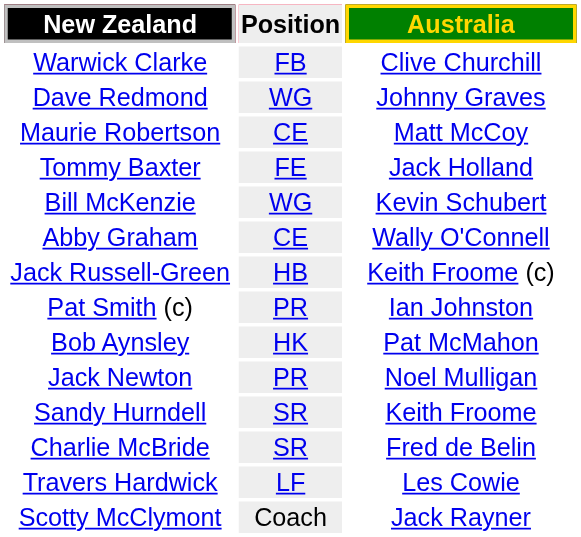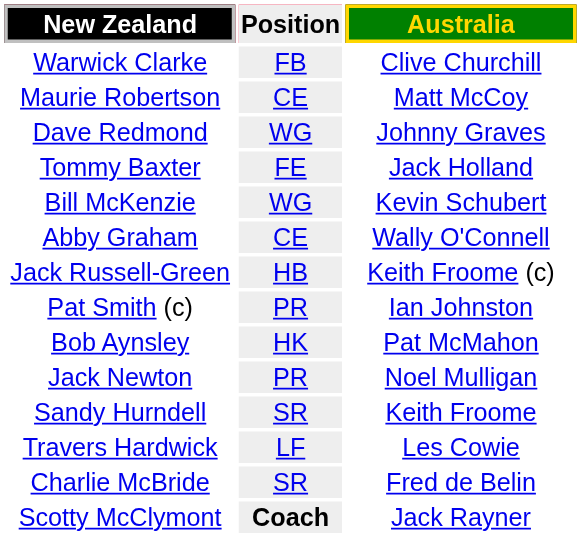rows swapped: Dave Redmond <-> Maurie Robertson
rows swapped: Charlie McBride <-> Travers Hardwick
Scotty McClymont | Position: normal -> bold
